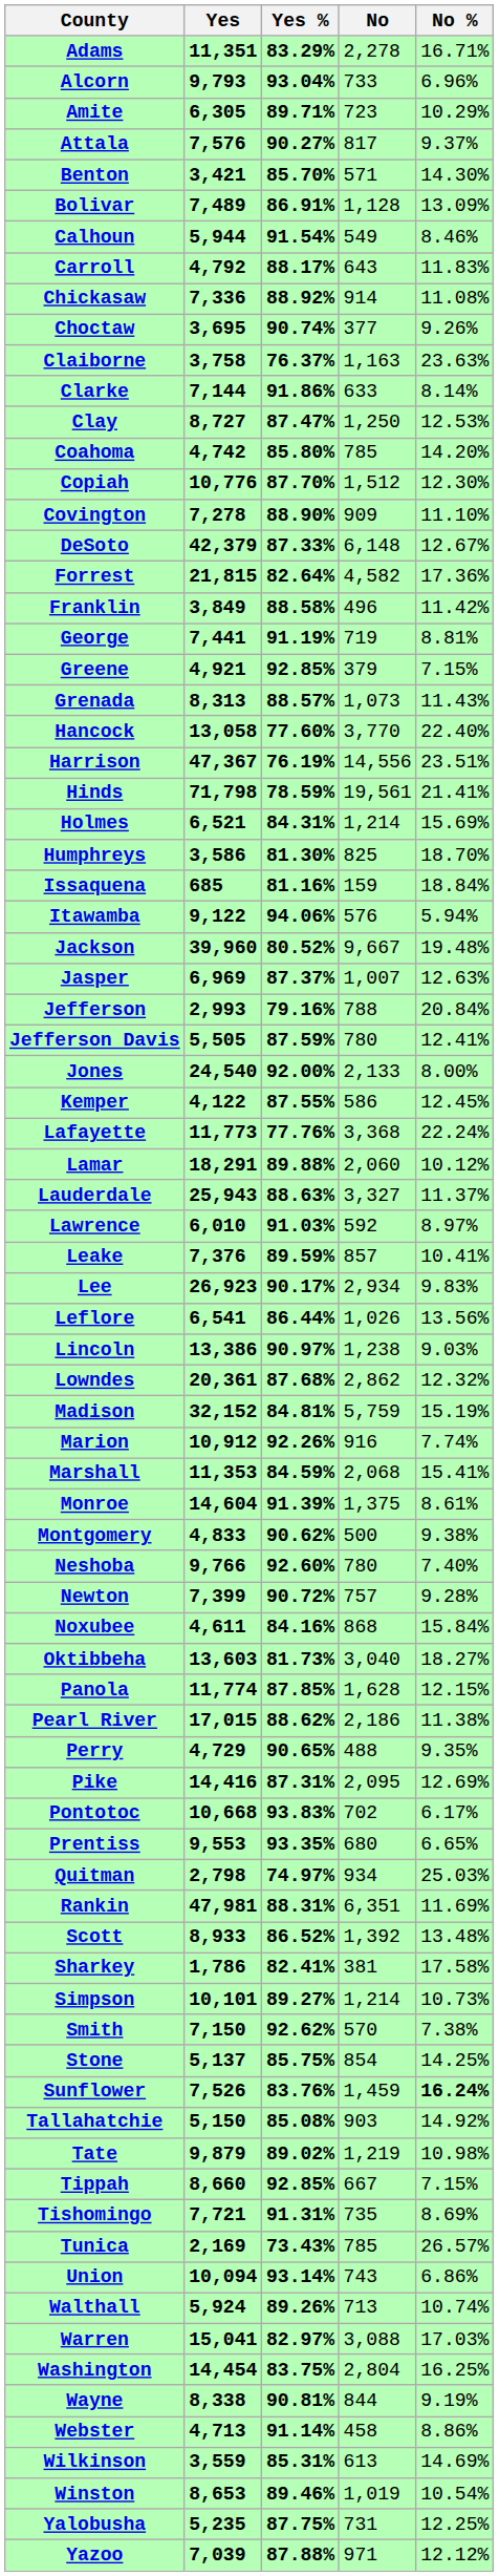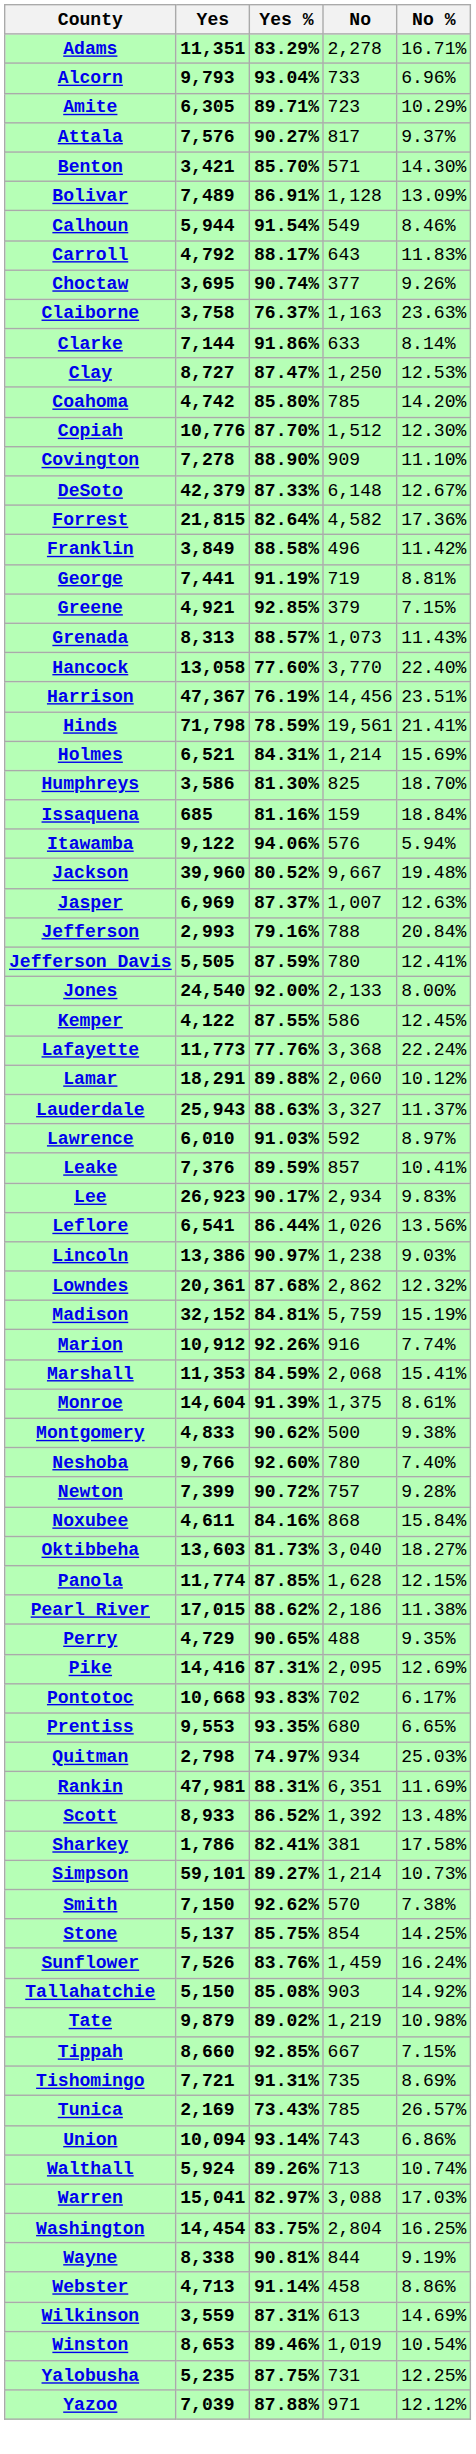- row: Chickasaw | 7,336 | 88.92% | 914 | 11.08%
Harrison | No: 14,556 -> 14,456
Simpson | Yes: 10,101 -> 59,101
Sunflower | No %: bold -> normal
Wilkinson | Yes %: 85.31% -> 87.31%
